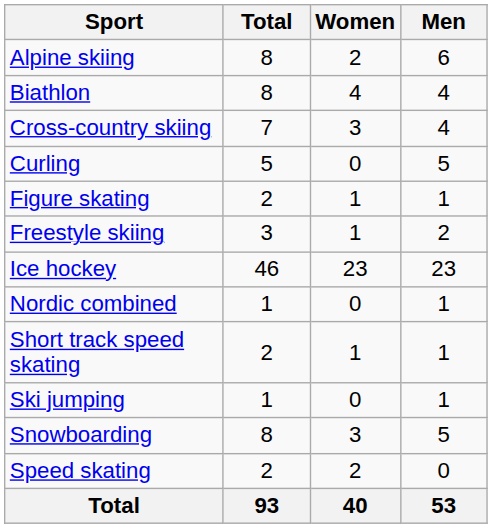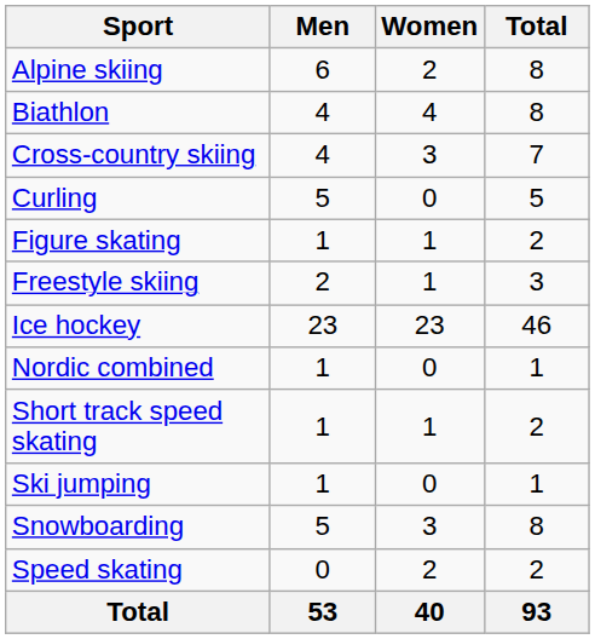columns swapped: Men <-> Total
